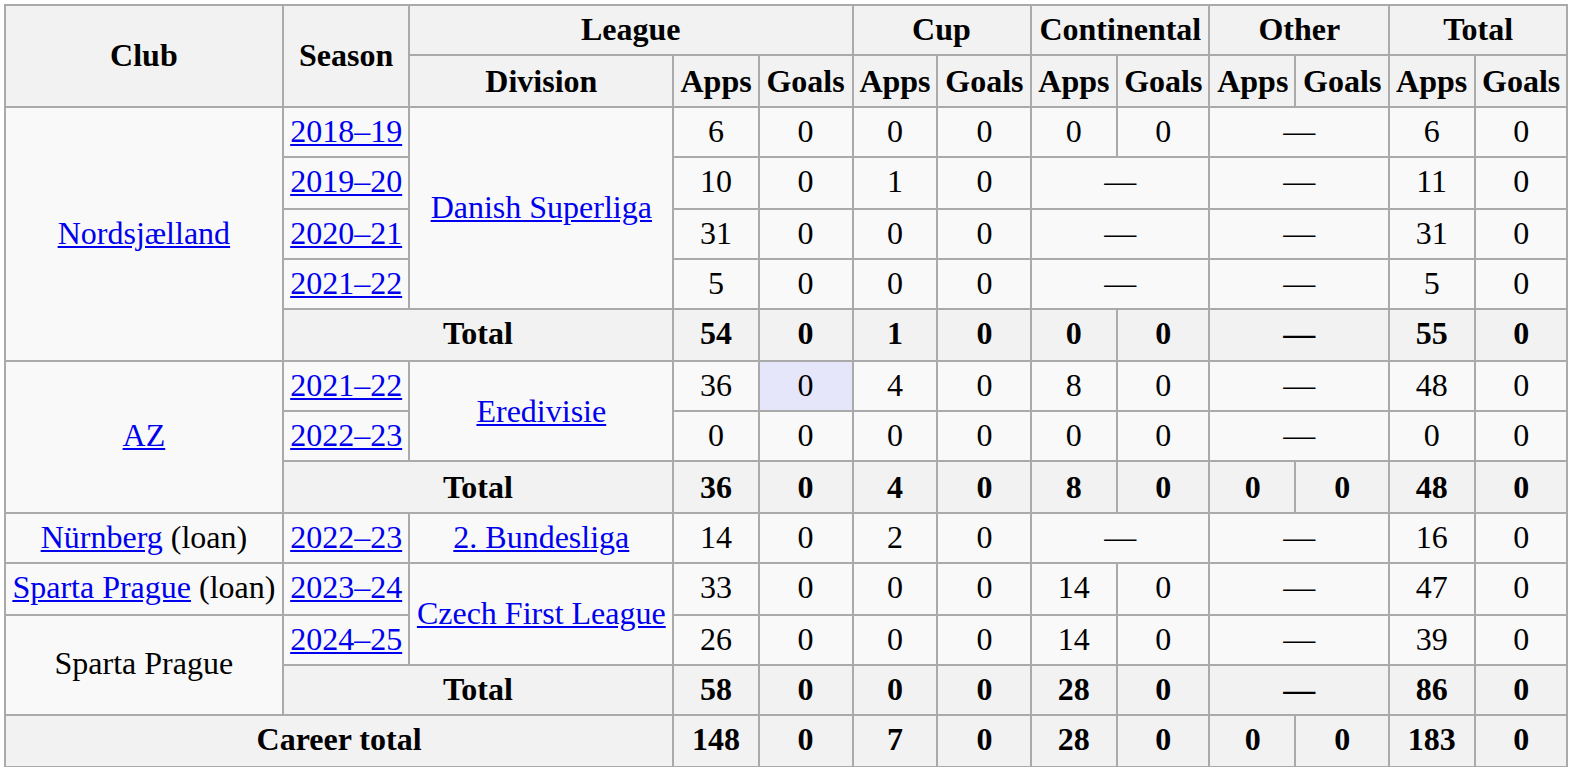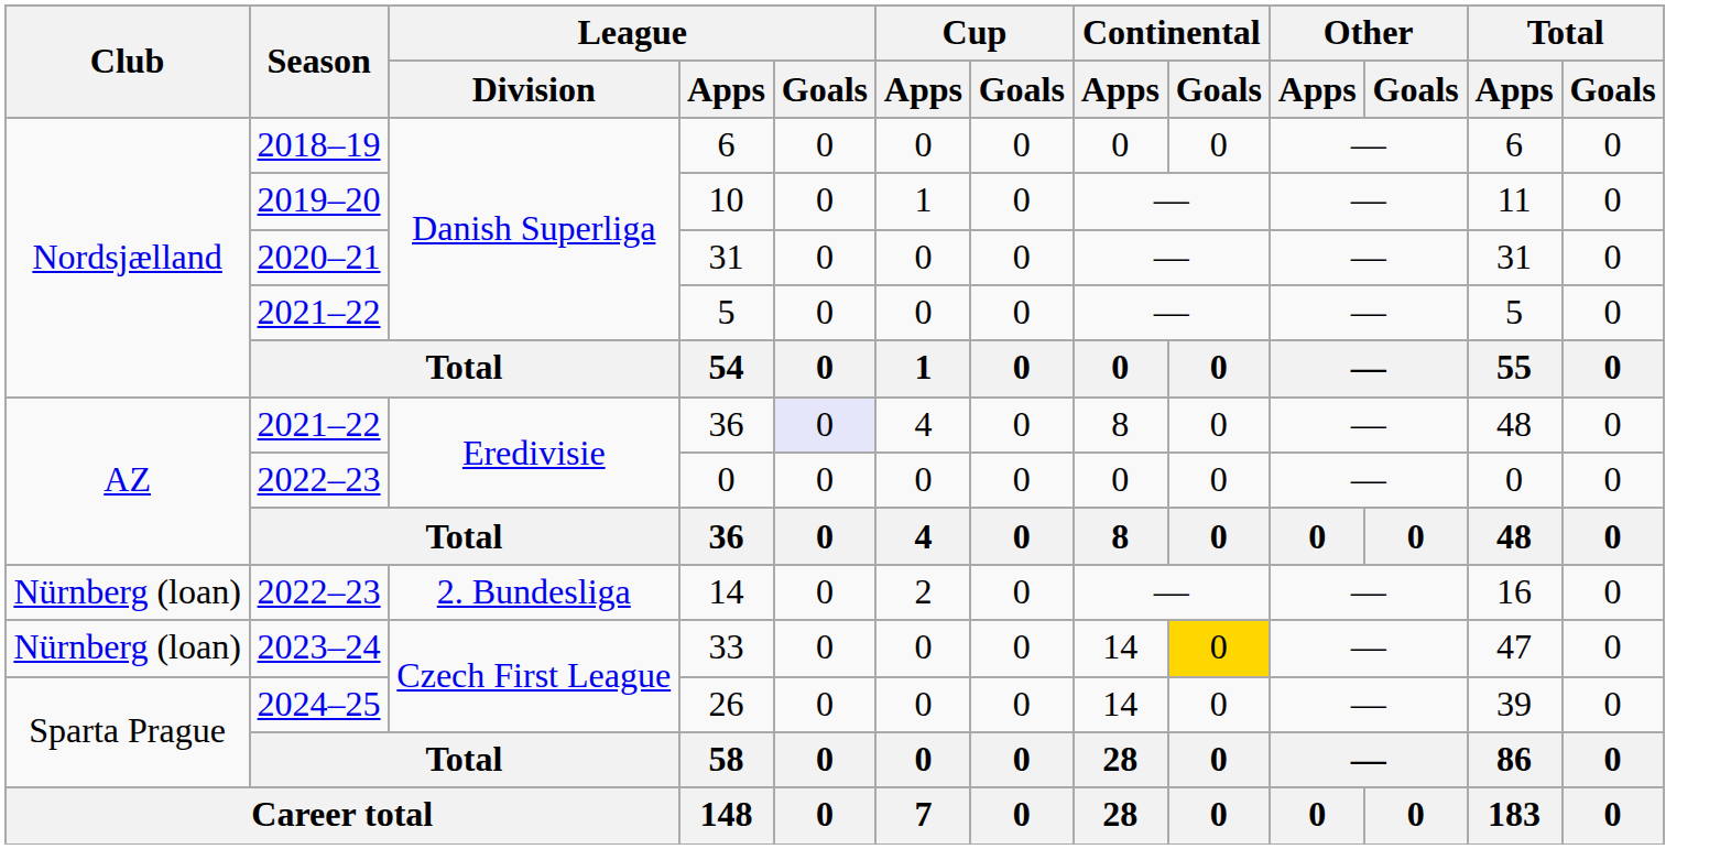33 | Club: Sparta Prague (loan) -> Nürnberg (loan)
33 | Continental / Goals: no background -> gold background
